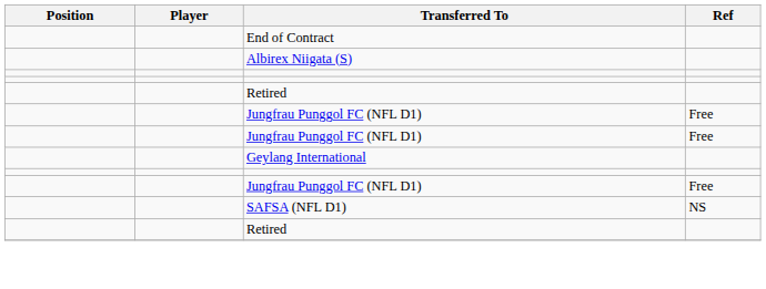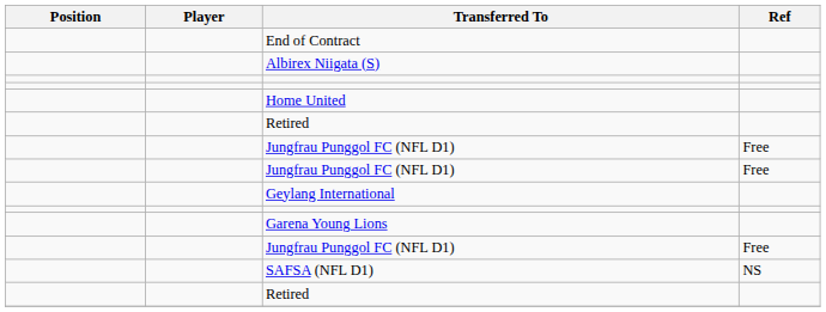+ row: Home United
+ row: Garena Young Lions
